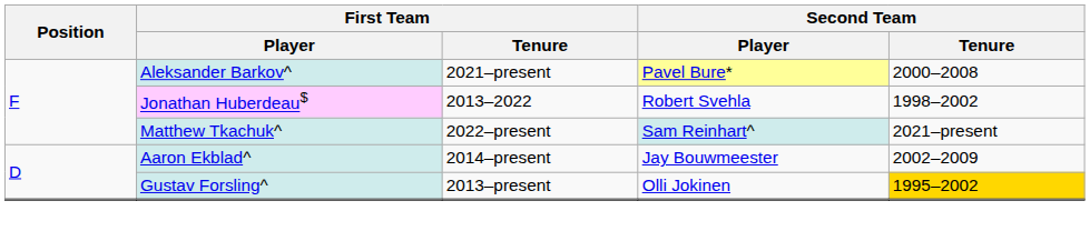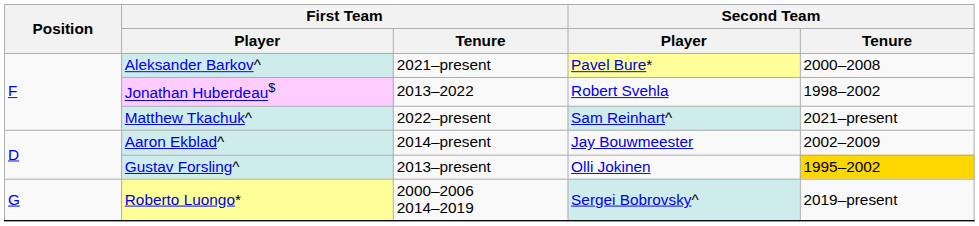+ row: G | Roberto Luongo* | 2000–2006 2014–2019 | Sergei Bobrovsky^ | 2019–present
